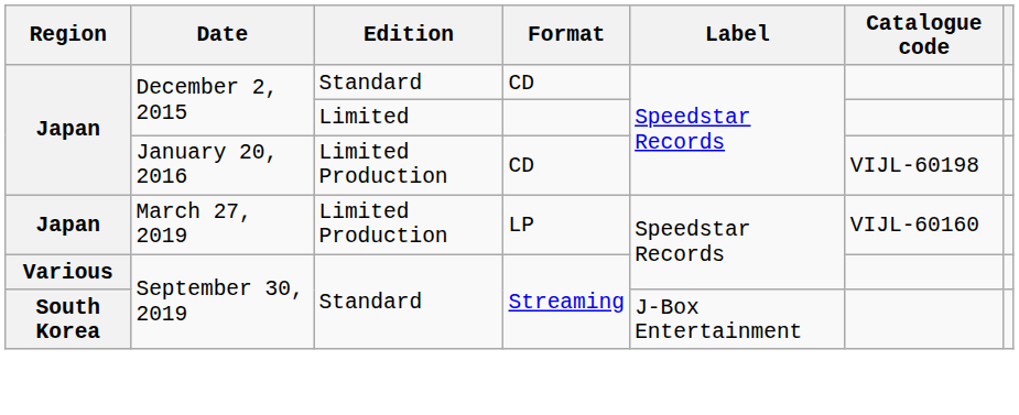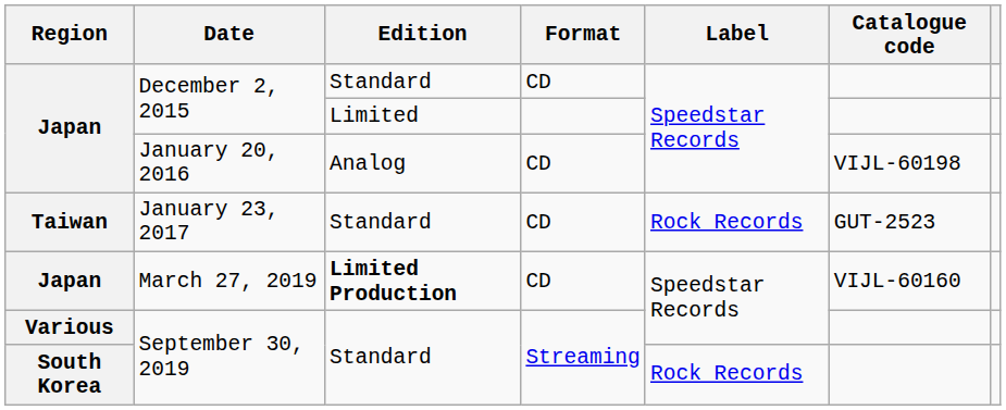January 20, 2016 | Edition: Limited Production -> Analog
+ row: Taiwan | January 23, 2017 | Standard | CD | Rock Records | GUT-2523
March 27, 2019 | Edition: normal -> bold
March 27, 2019 | Format: LP -> CD
South Korea / September 30, 2019 | Label: J-Box Entertainment -> Rock Records
